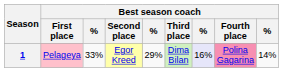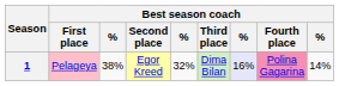1 | column 3: 33% -> 38%
1 | column 5: 29% -> 32%
